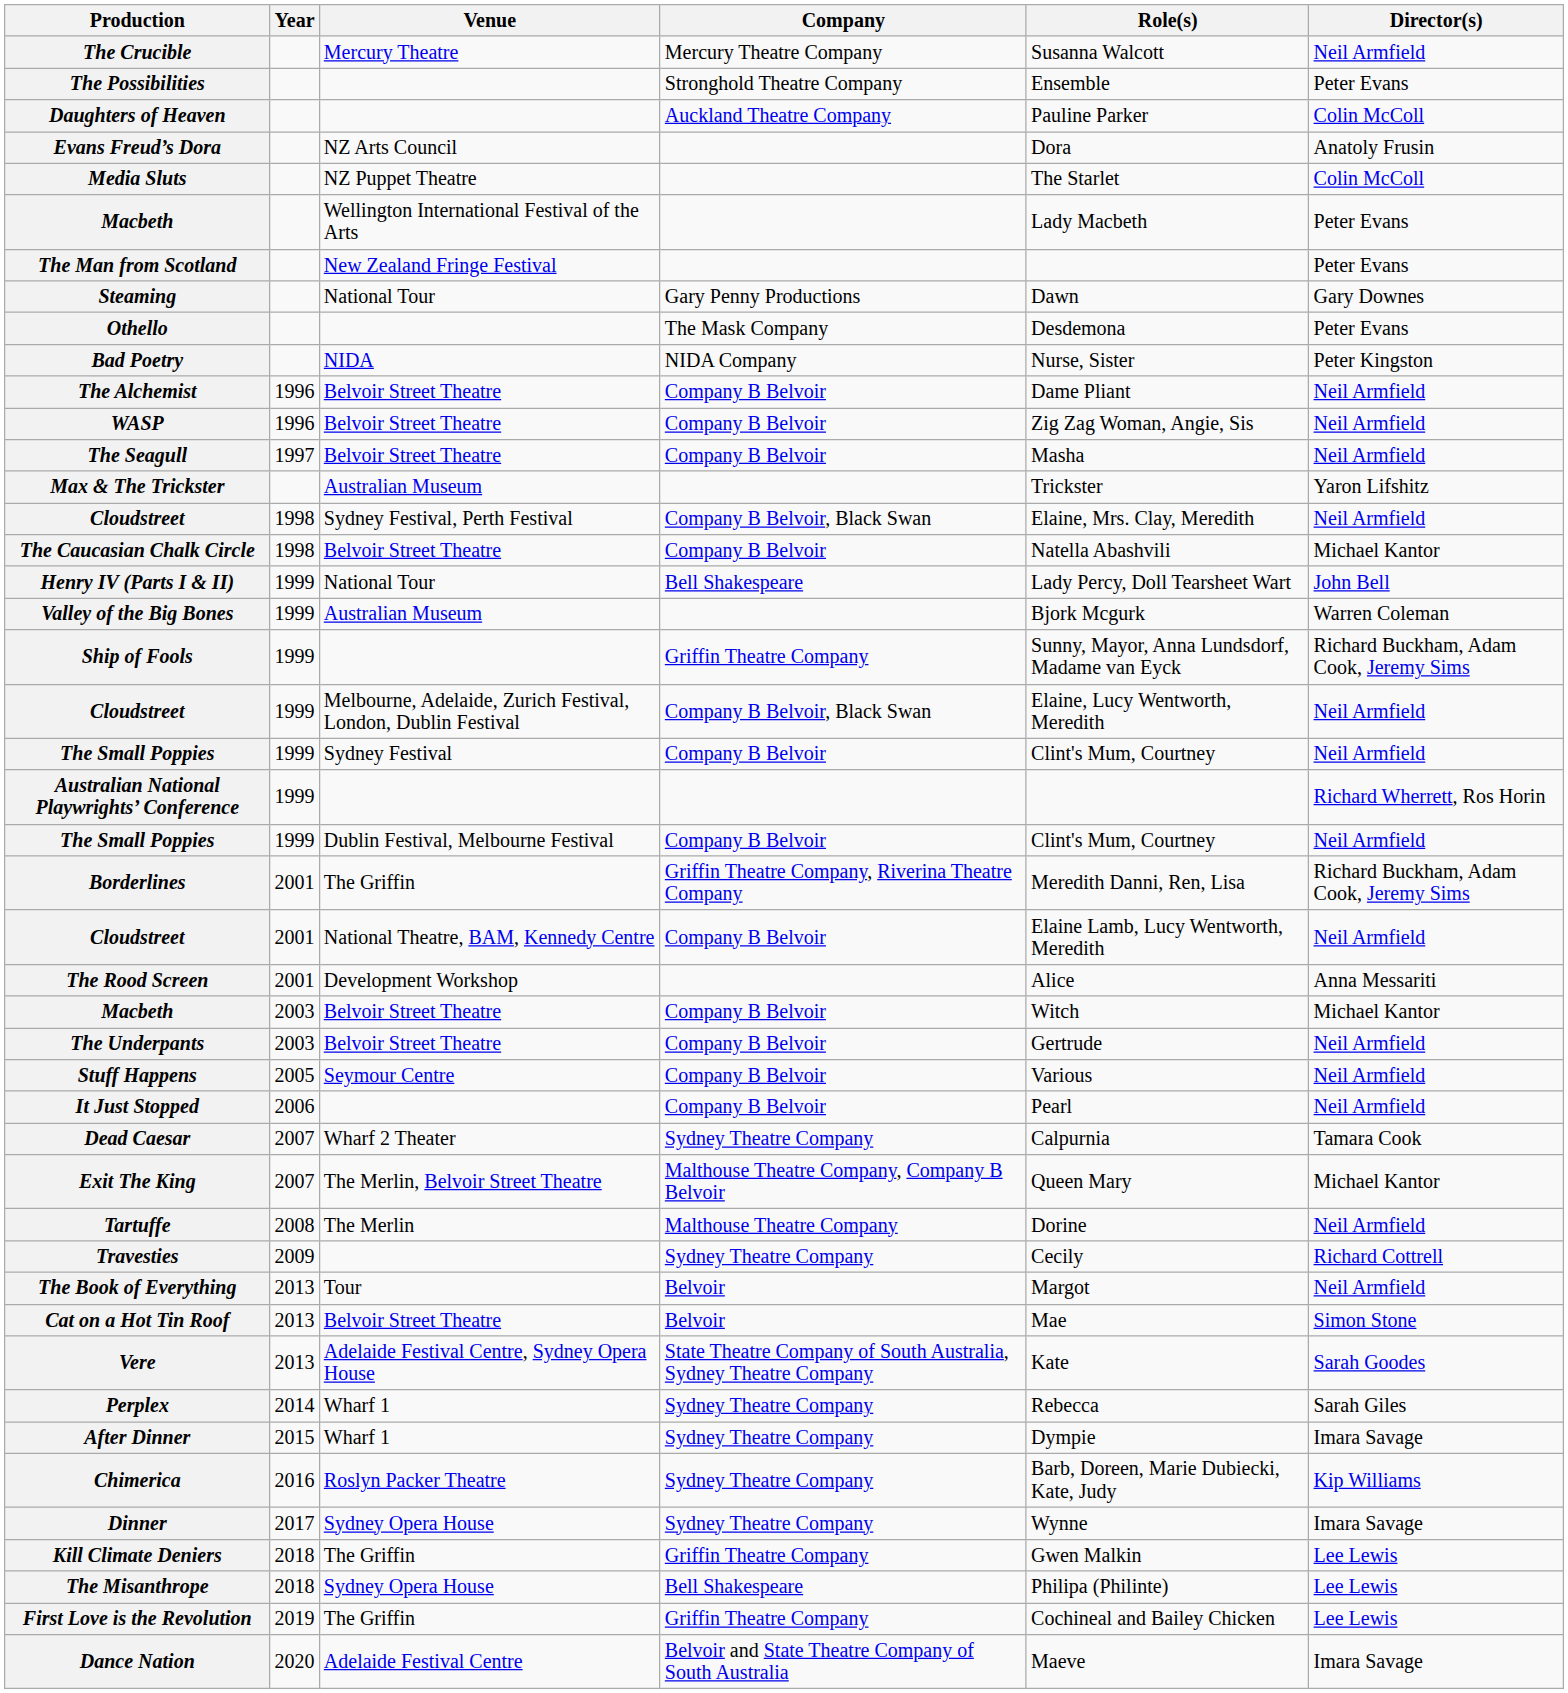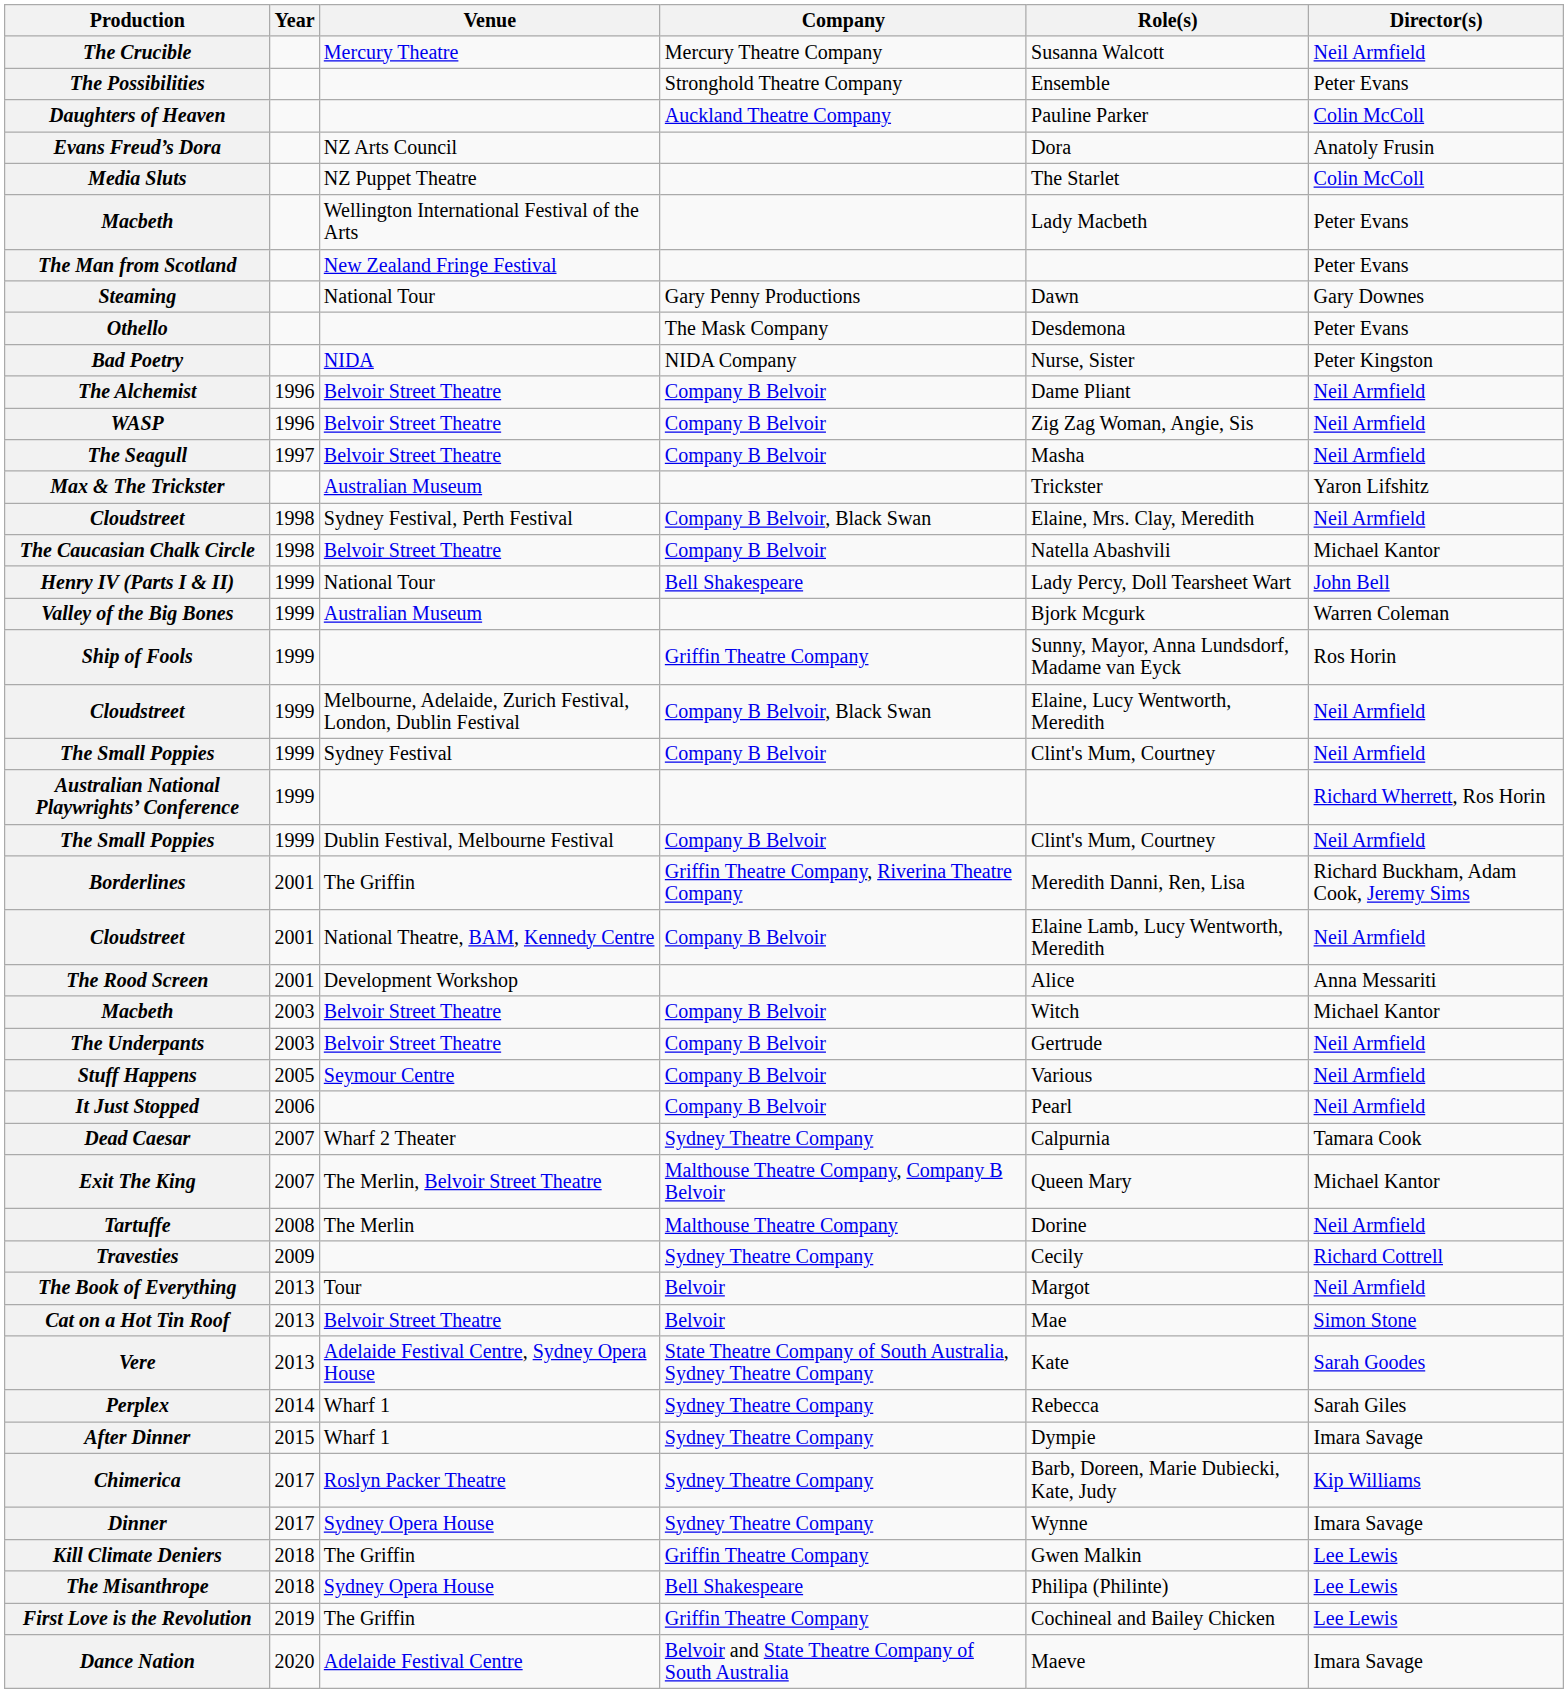Ship of Fools | Director(s): Richard Buckham, Adam Cook, Jeremy Sims -> Ros Horin
Chimerica | Year: 2016 -> 2017
